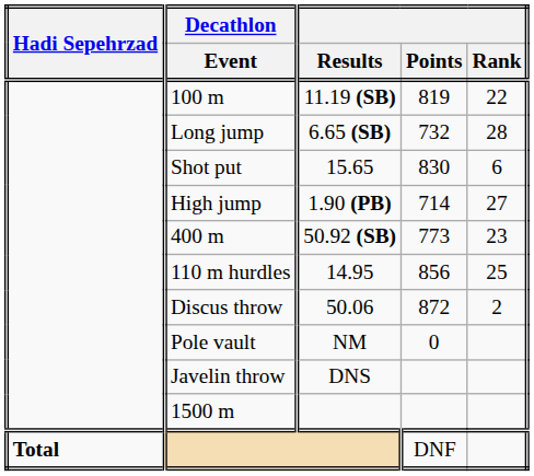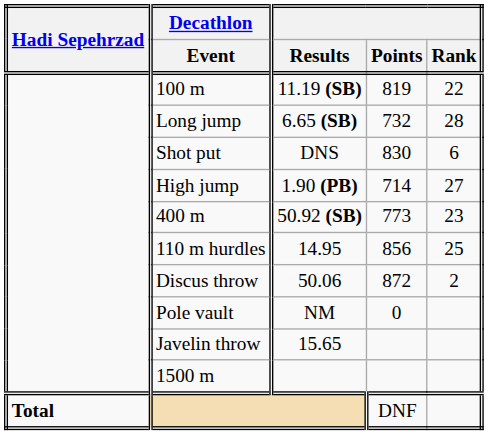Shot put | Results: 15.65 -> DNS
Javelin throw | Results: DNS -> 15.65
